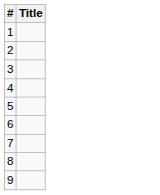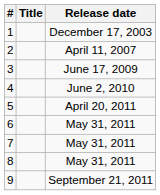+ column: Release date | December 17, 2003 | April 11, 2007 | June 17, 2009 | June 2, 2010 | April 20, 2011 | May 31, 2011 | May 31, 2011 | May 31, 2011 | September 21, 2011
